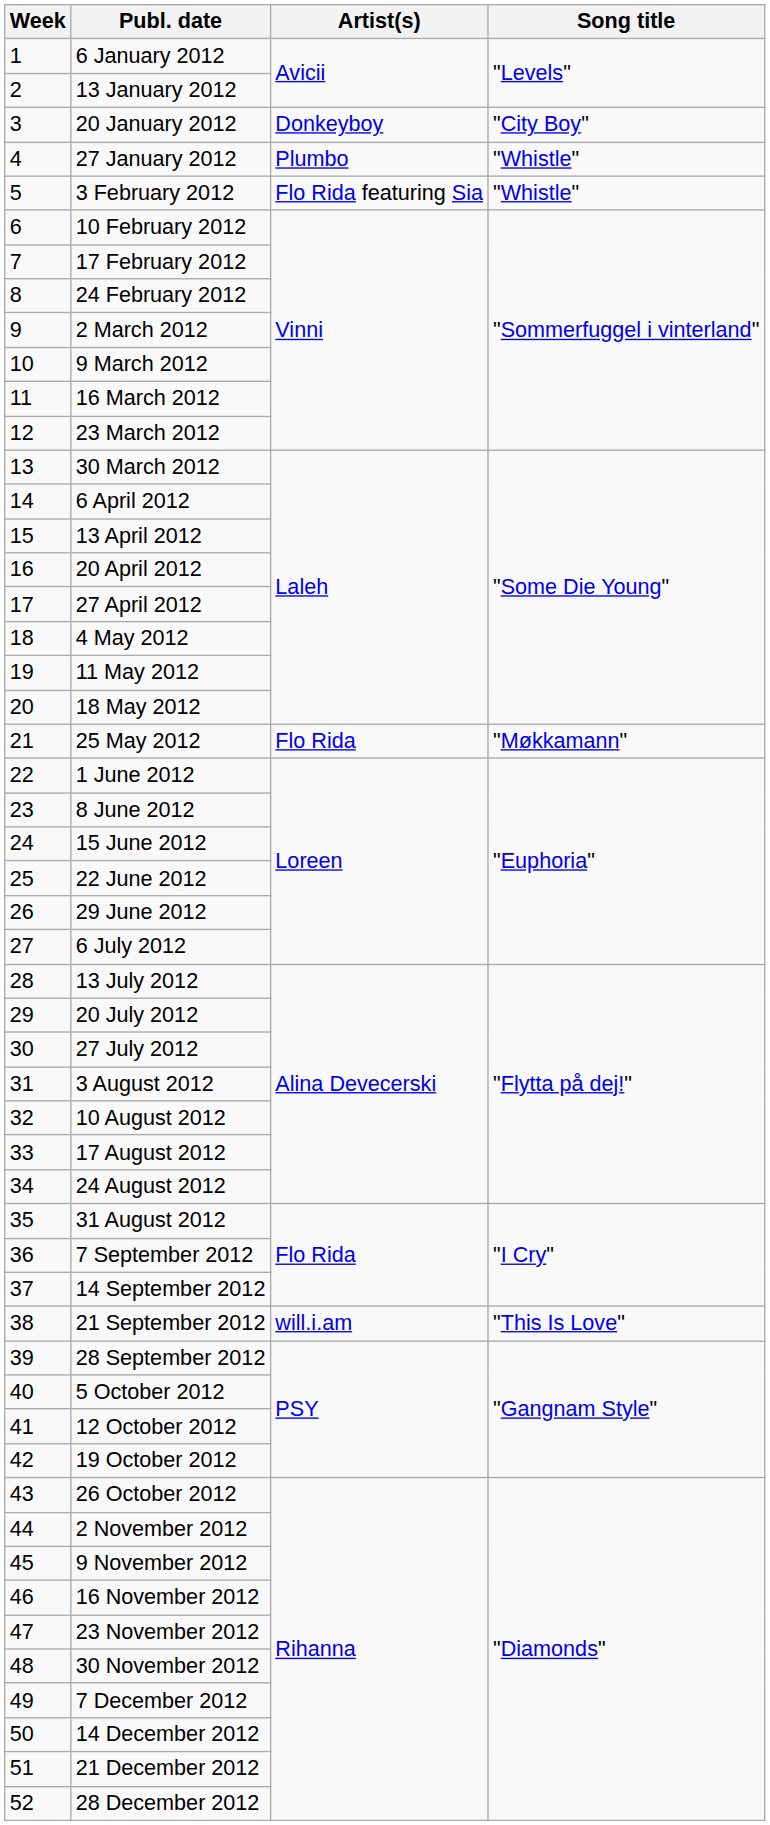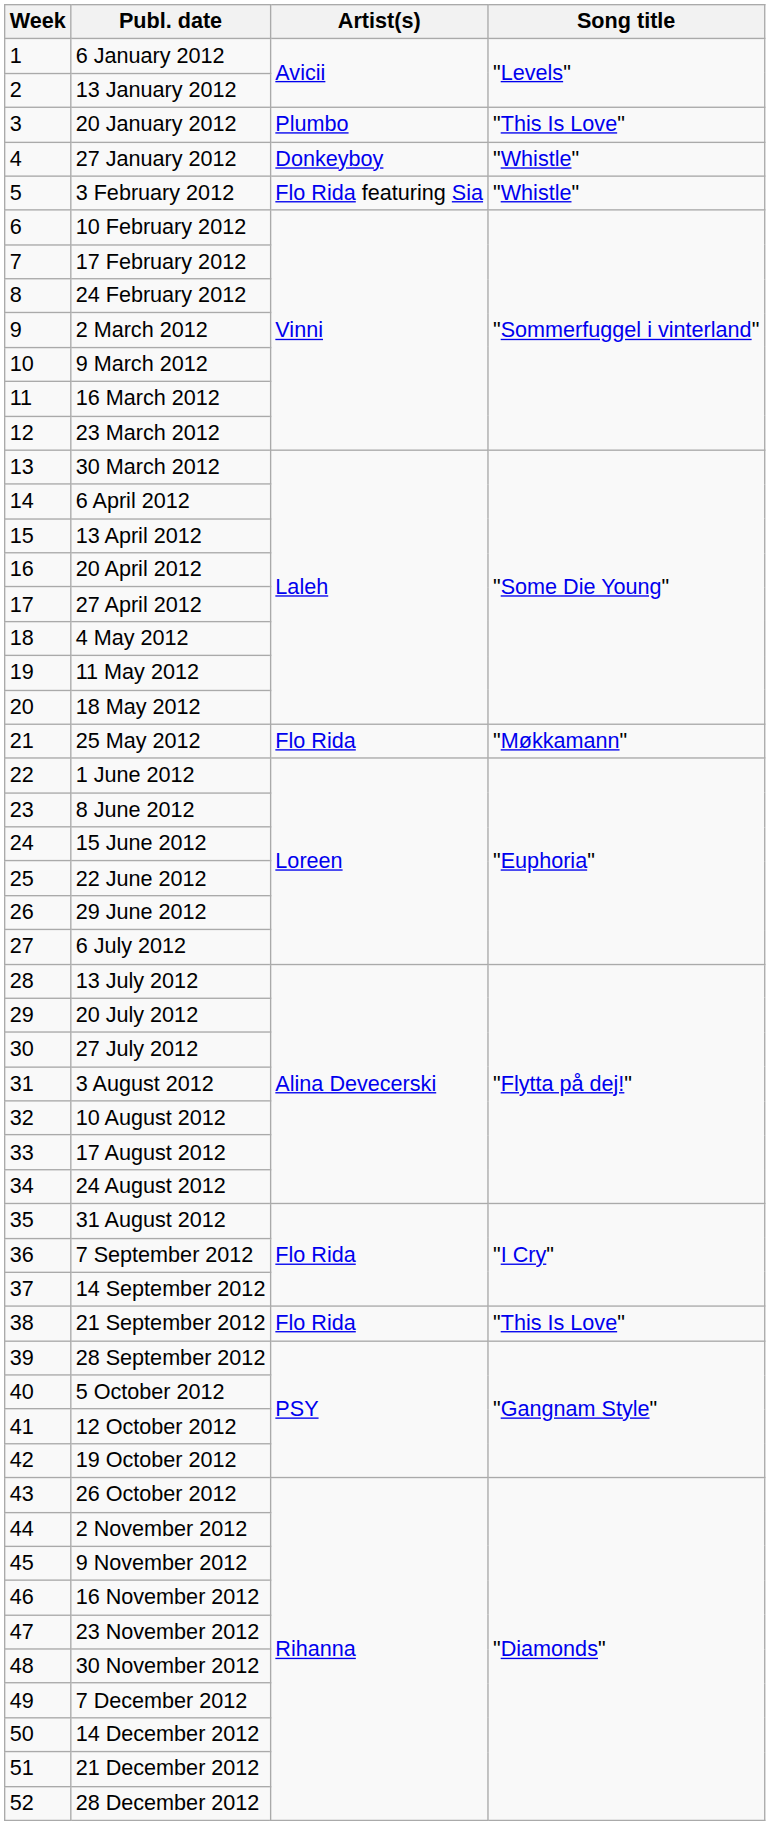20 January 2012 | Artist(s): Donkeyboy -> Plumbo
20 January 2012 | Song title: "City Boy" -> "This Is Love"
27 January 2012 | Artist(s): Plumbo -> Donkeyboy
21 September 2012 | Artist(s): will.i.am -> Flo Rida
